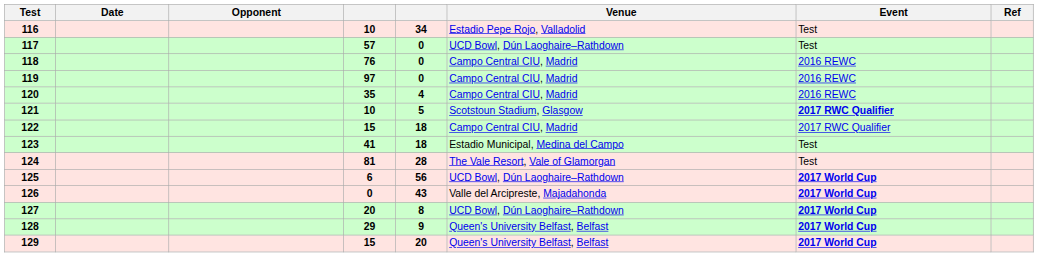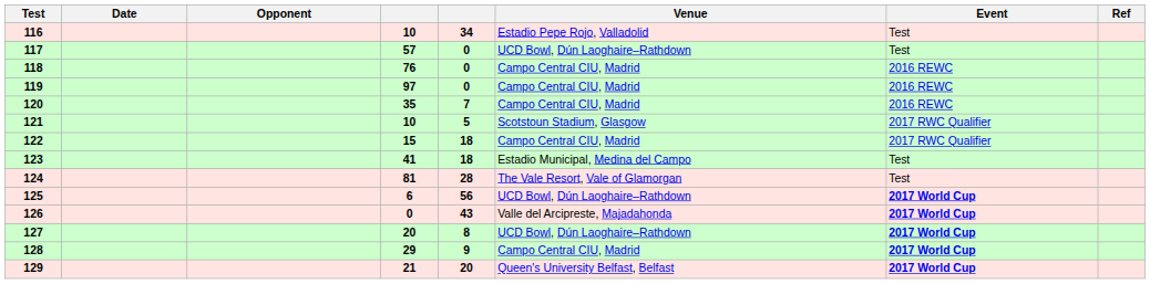120 | column 5: 4 -> 7
121 | Event: bold -> normal
128 | Venue: Queen's University Belfast, Belfast -> Campo Central CIU, Madrid
129 | column 4: 15 -> 21
